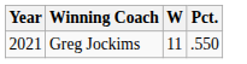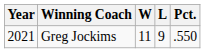+ column: L | 9
